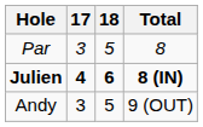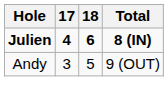- row: Par | 3 | 5 | 8
